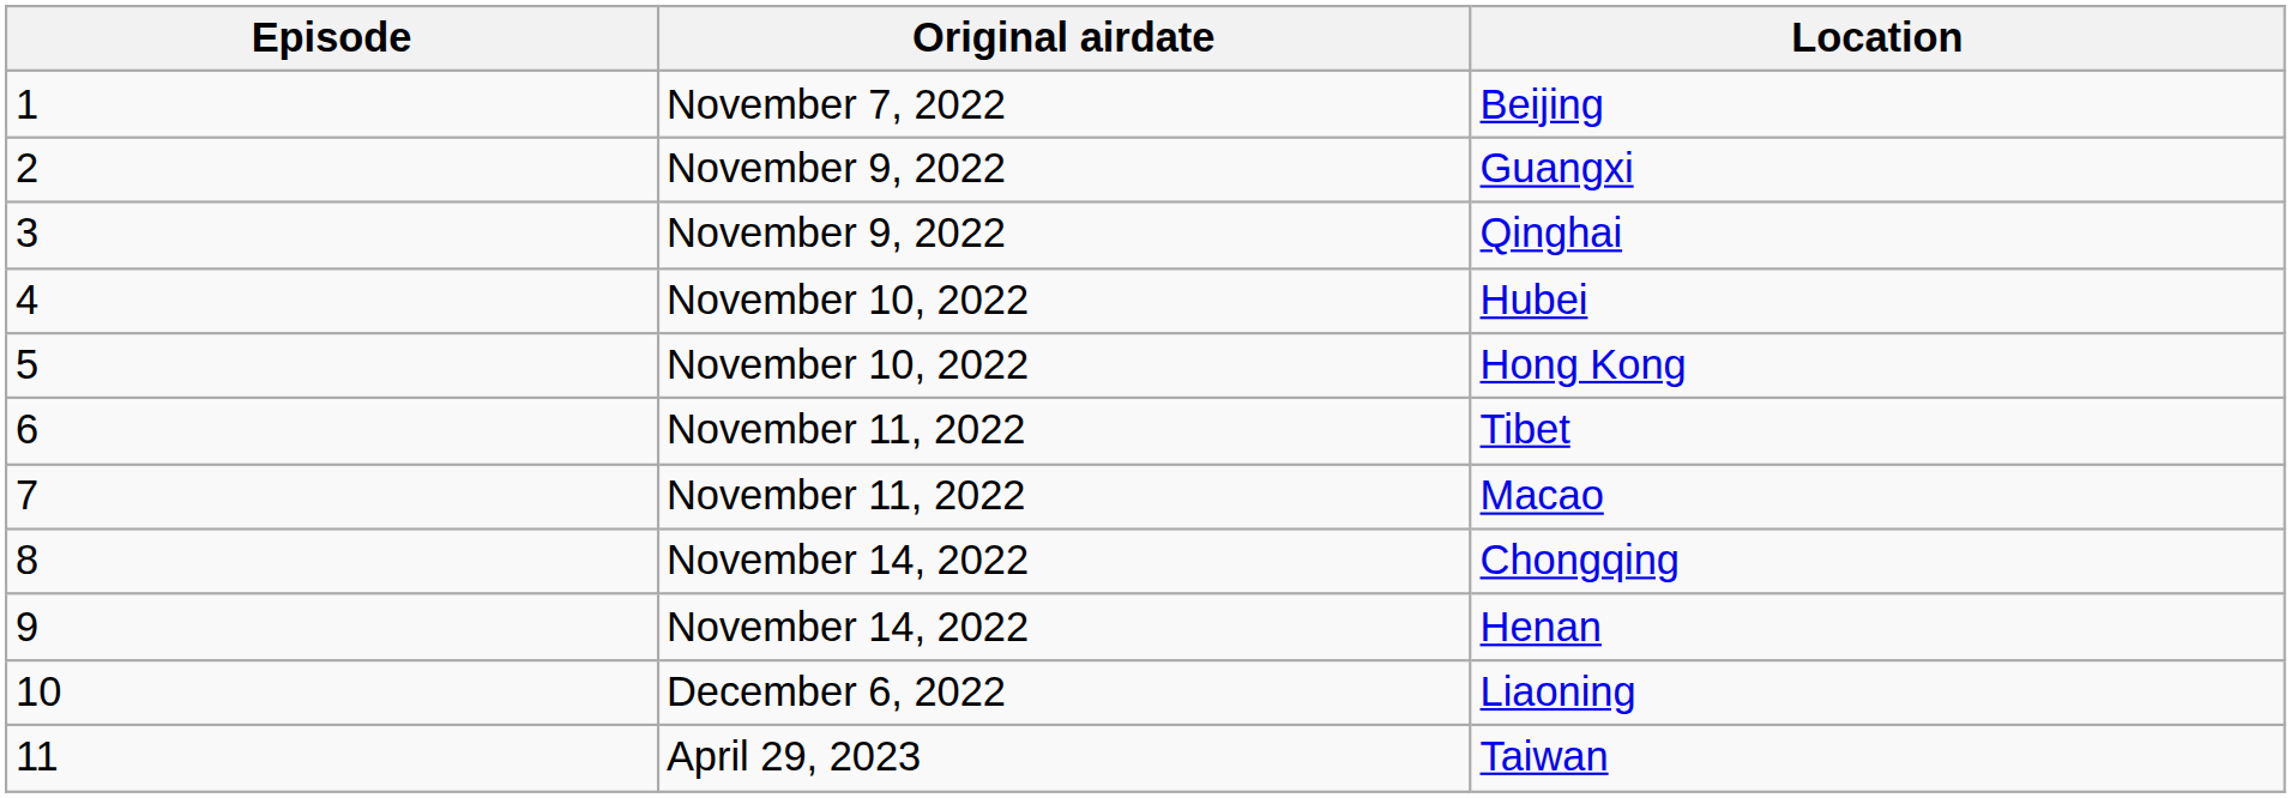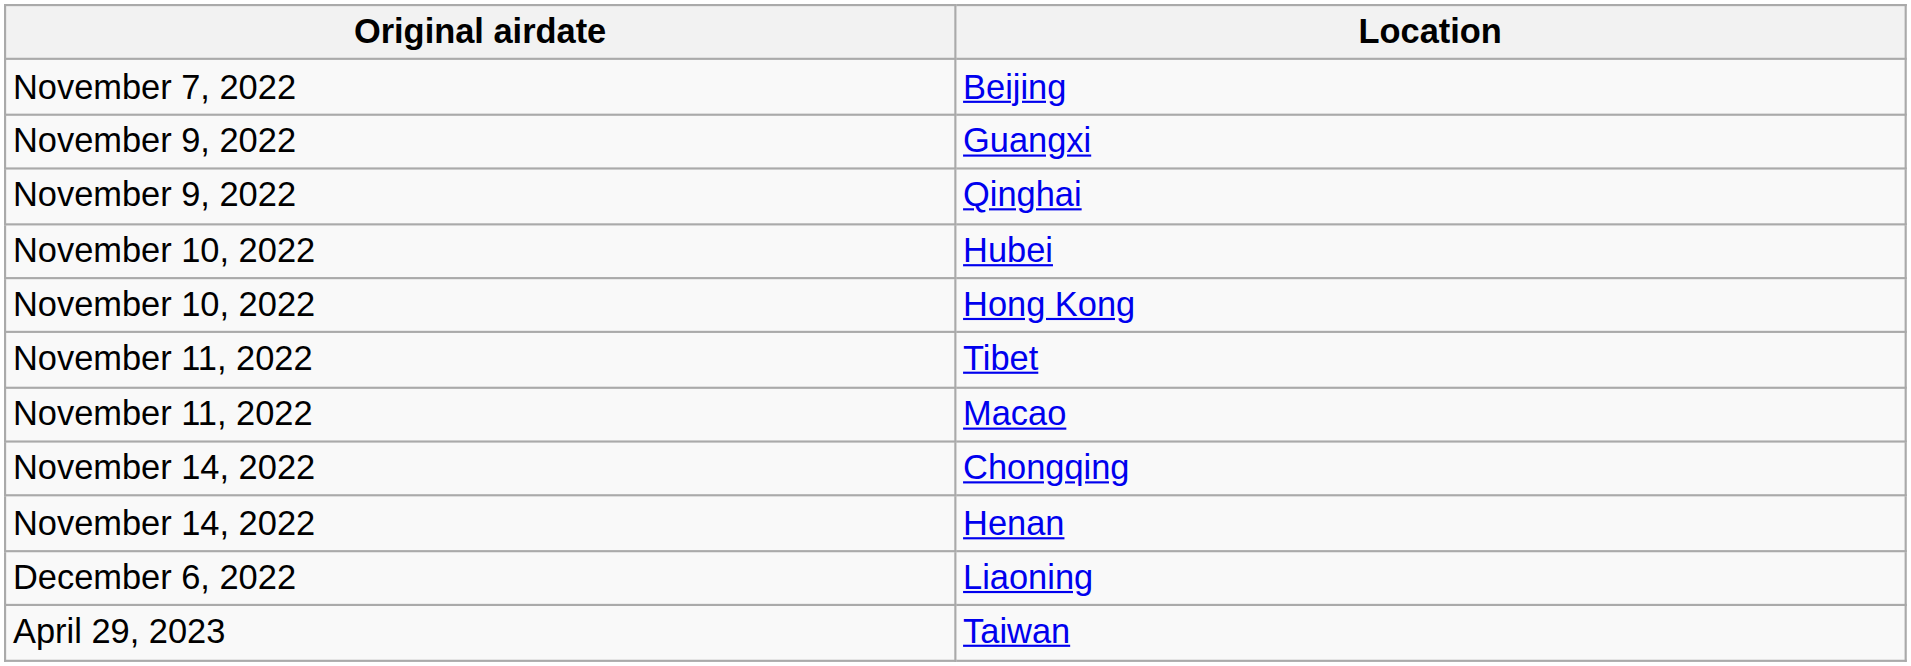- column: Episode | 1 | 2 | 3 | 4 | 5 | 6 | 7 | 8 | 9 | 10 | 11
